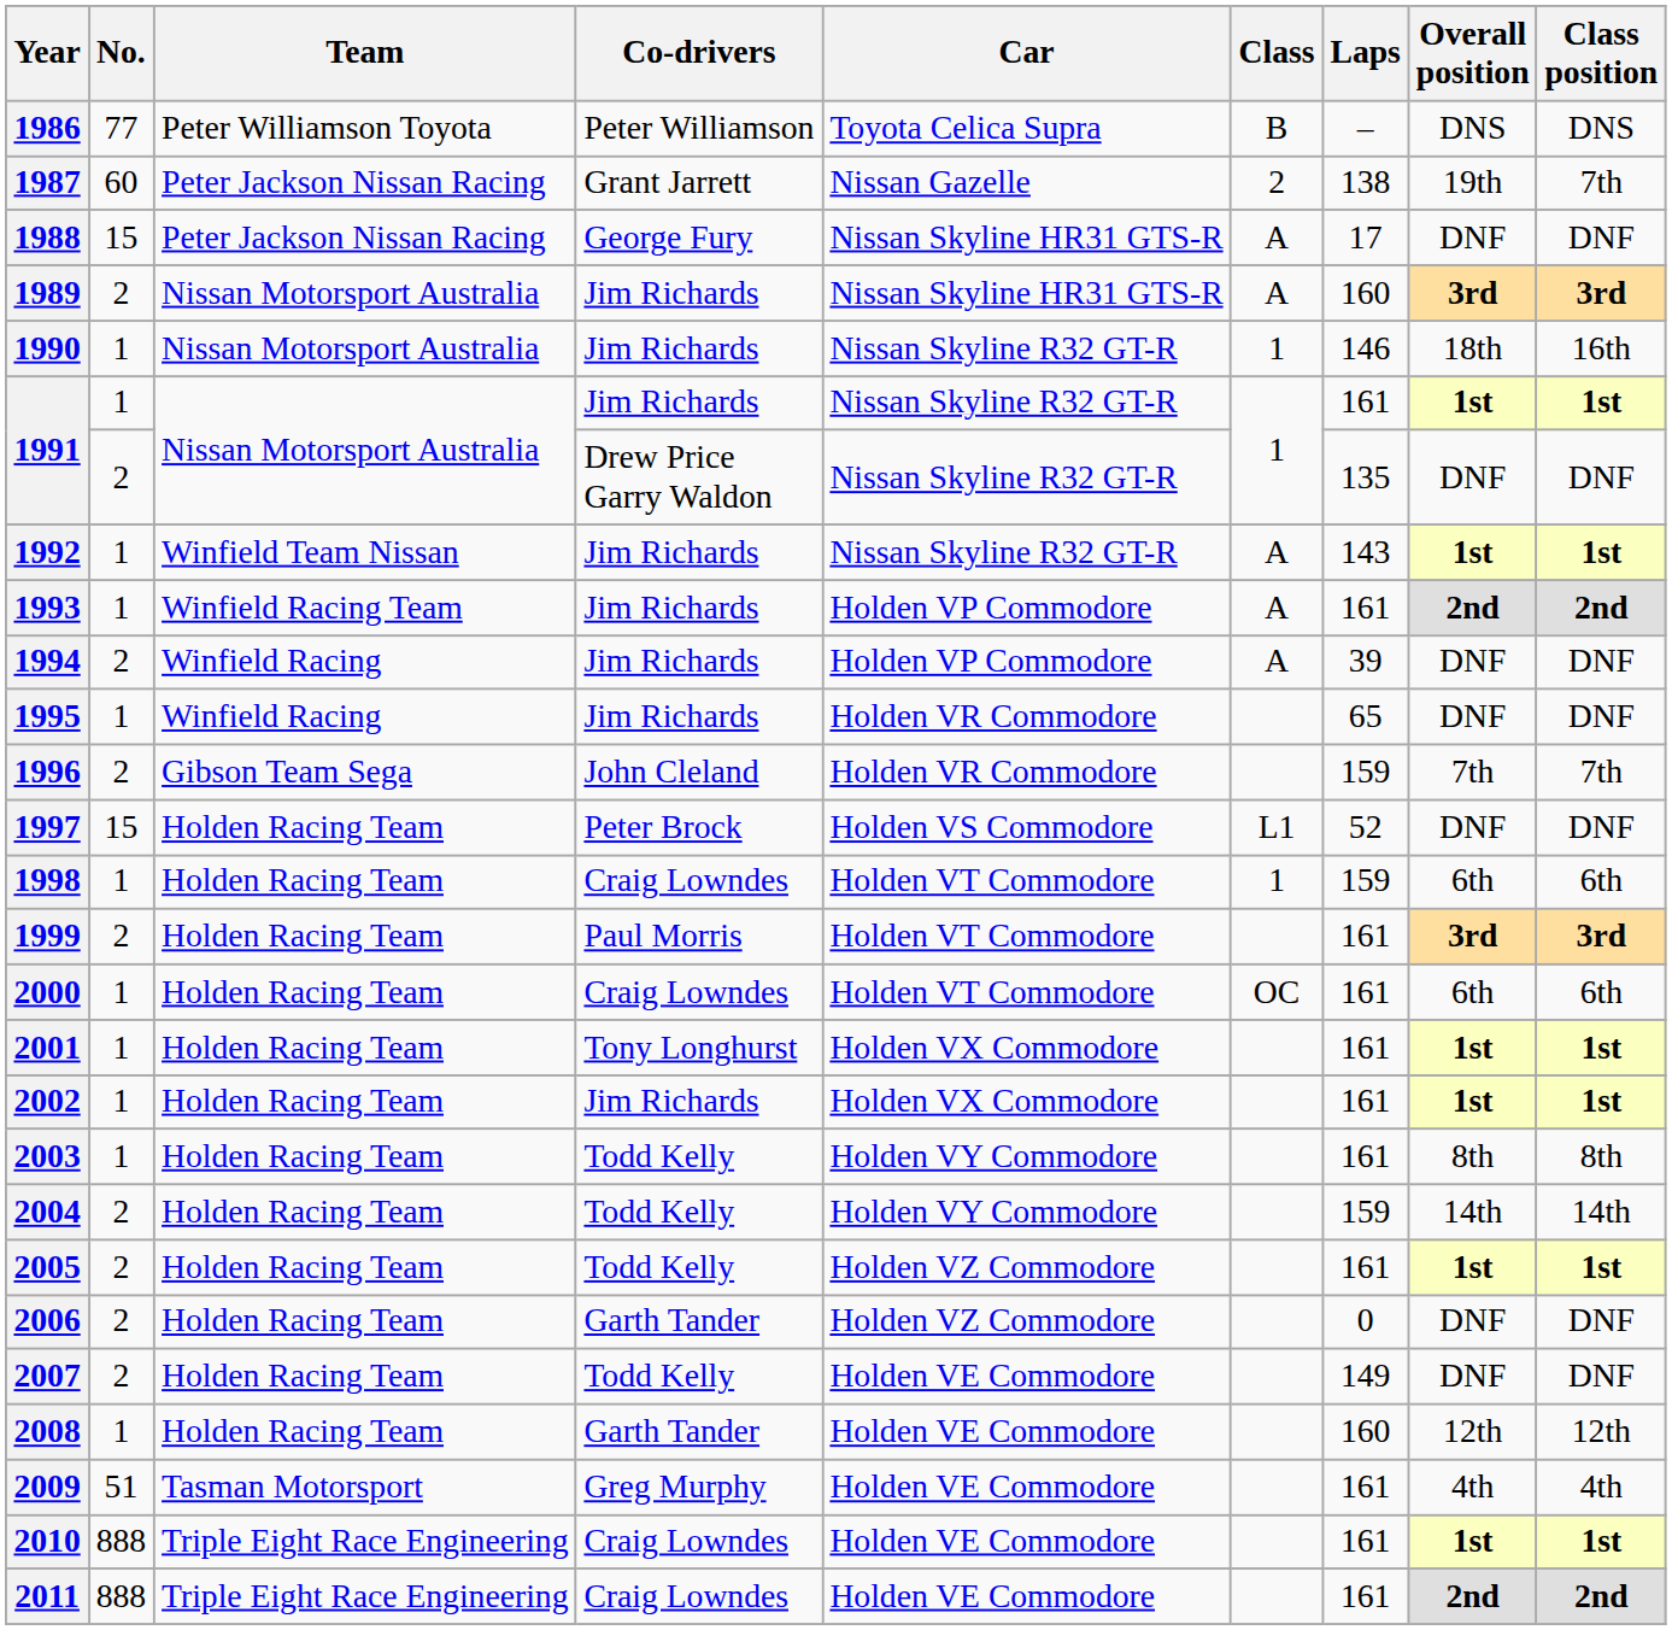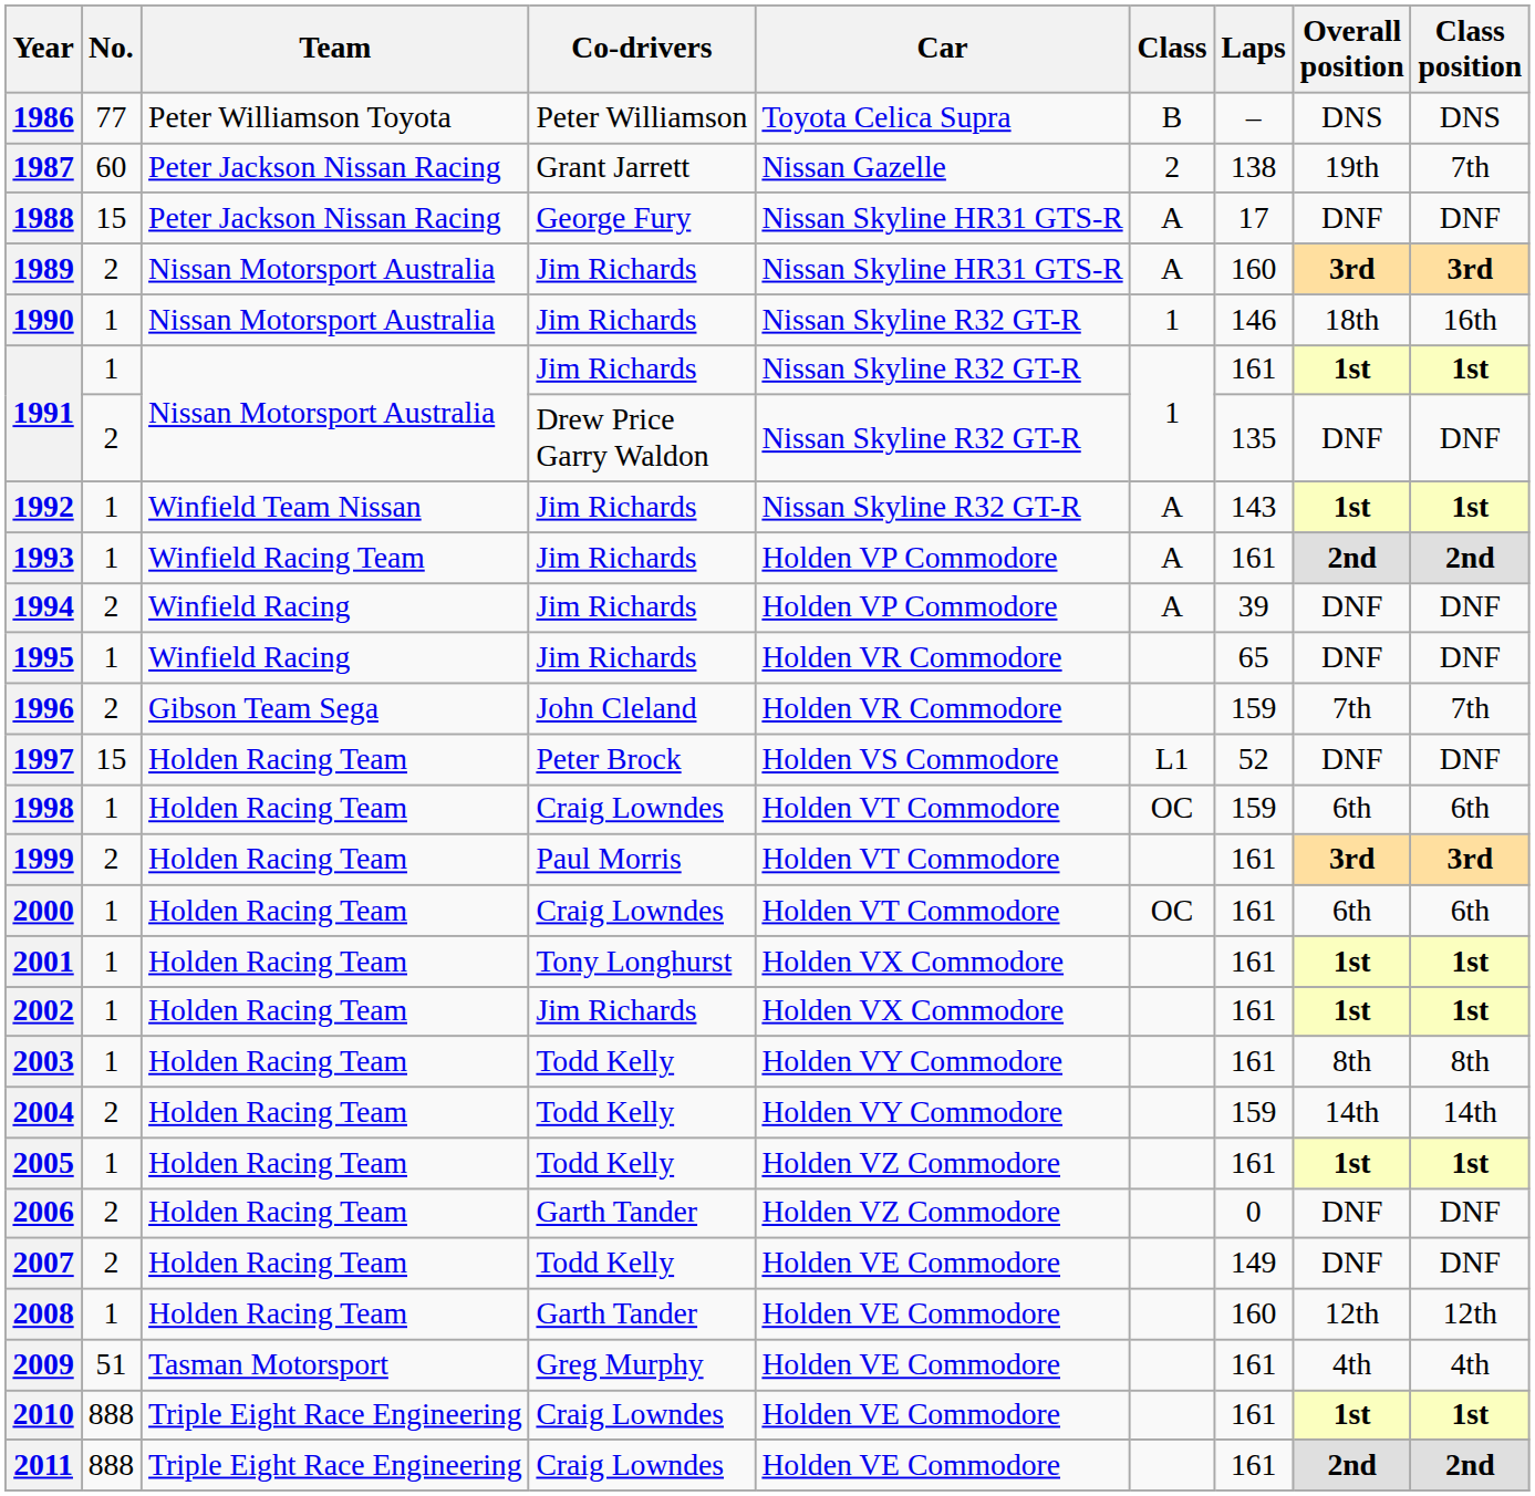1998 | Class: 1 -> OC
2005 | No.: 2 -> 1
